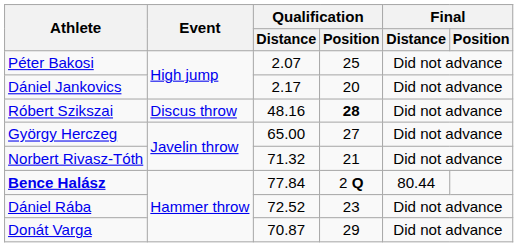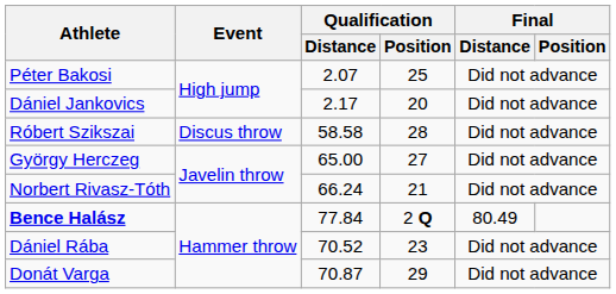Róbert Szikszai | Qualification / Distance: 48.16 -> 58.58
Róbert Szikszai | Qualification / Position: bold -> normal
Norbert Rivasz-Tóth | Qualification / Distance: 71.32 -> 66.24
Bence Halász | Final / Distance: 80.44 -> 80.49
Dániel Rába | Qualification / Distance: 72.52 -> 70.52
